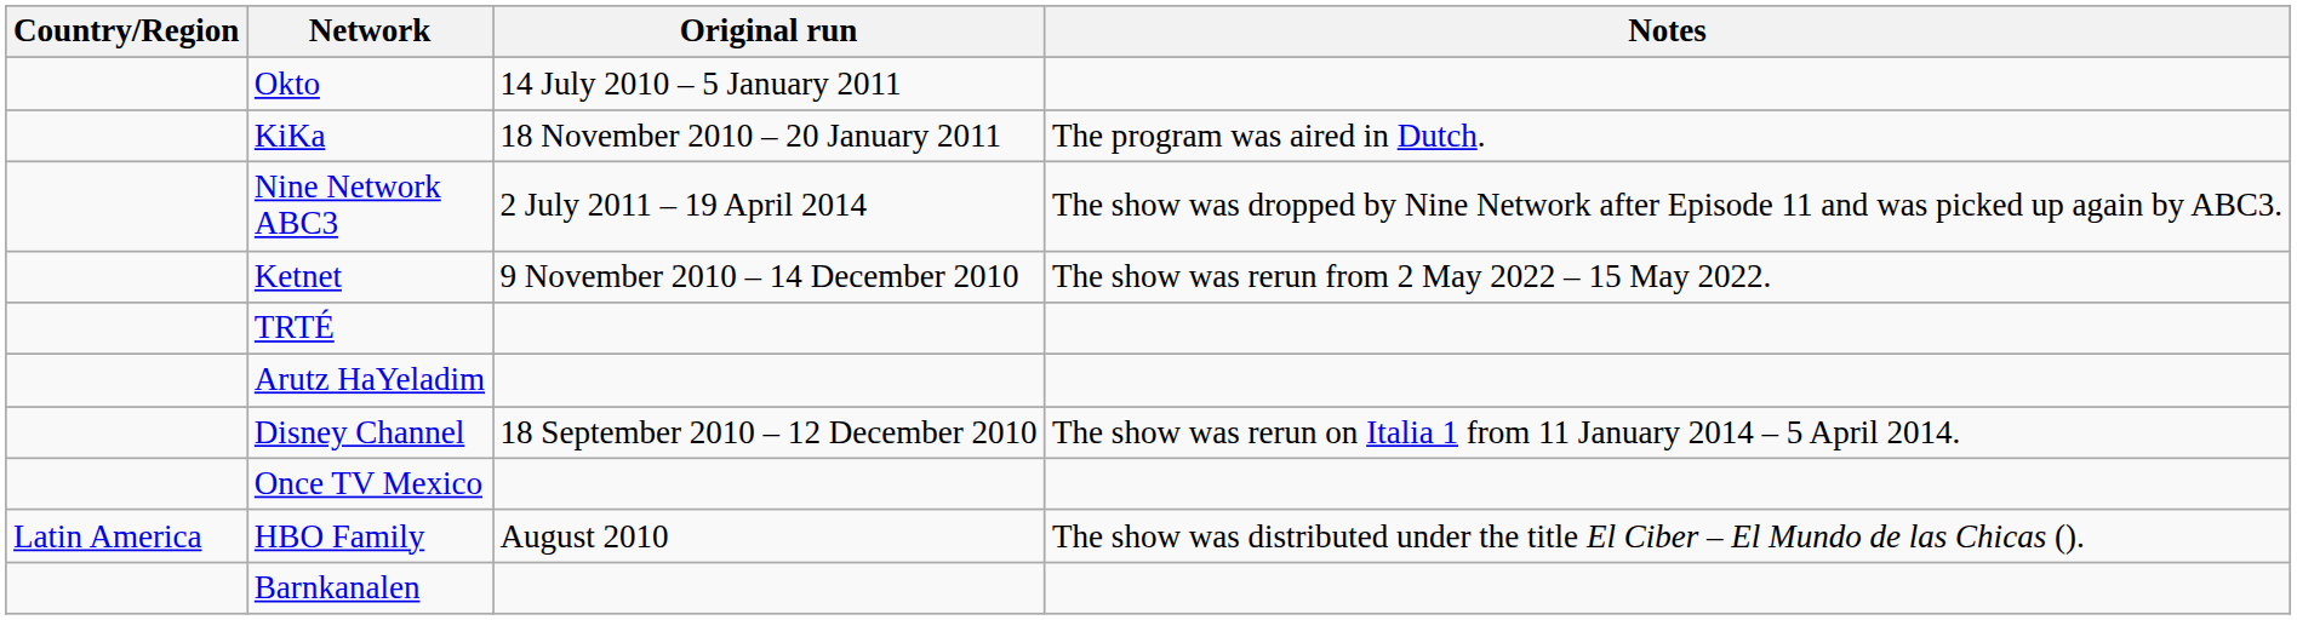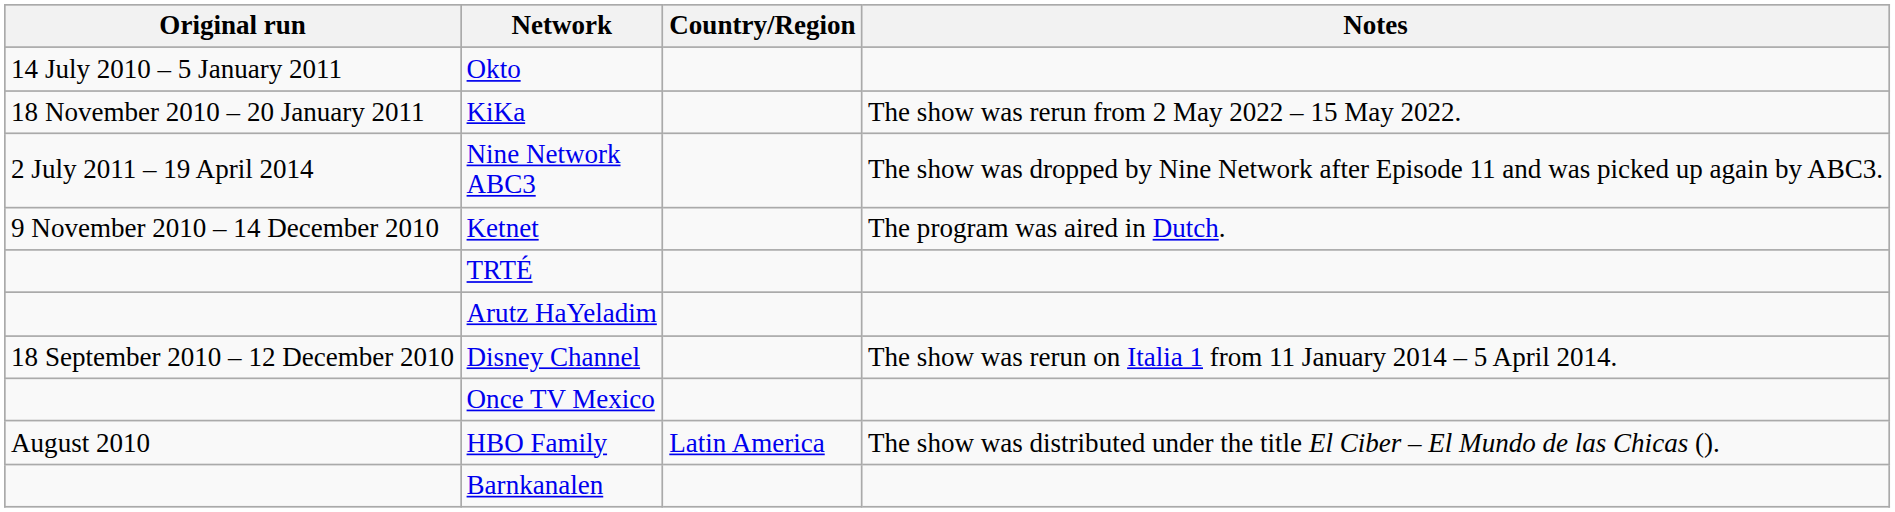columns swapped: Country/Region <-> Original run
KiKa | Notes: The program was aired in Dutch. -> The show was rerun from 2 May 2022 – 15 May 2022.
Ketnet | Notes: The show was rerun from 2 May 2022 – 15 May 2022. -> The program was aired in Dutch.
